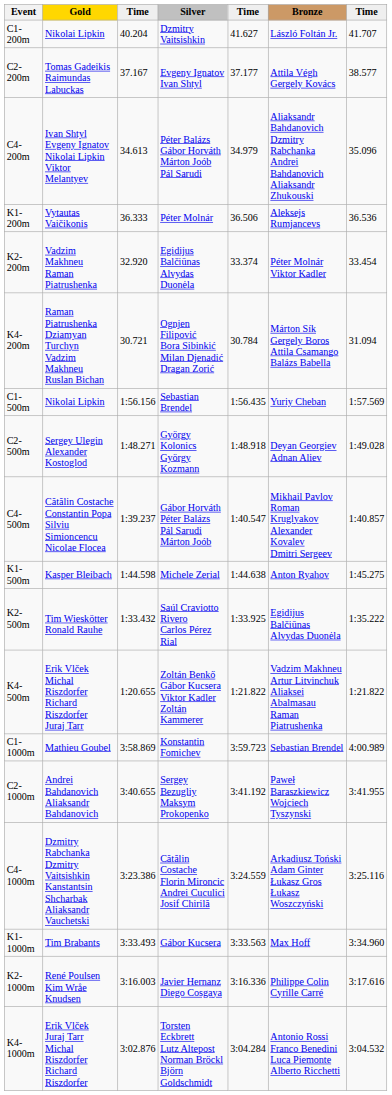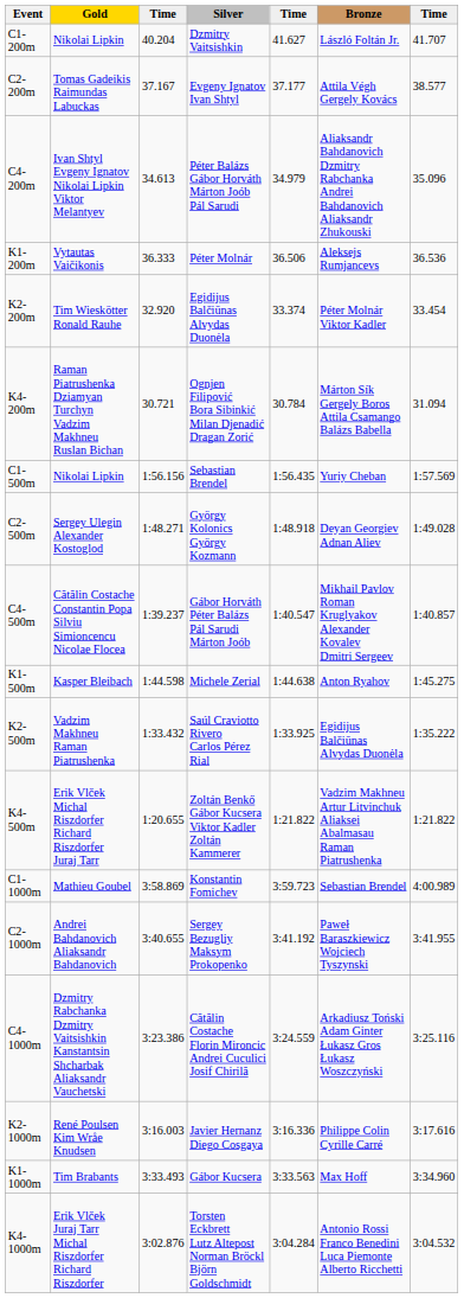K2-200m | Gold: Vadzim Makhneu Raman Piatrushenka -> Tim Wieskötter Ronald Rauhe
K2-500m | Gold: Tim Wieskötter Ronald Rauhe -> Vadzim Makhneu Raman Piatrushenka
rows swapped: K1-1000m <-> K2-1000m
